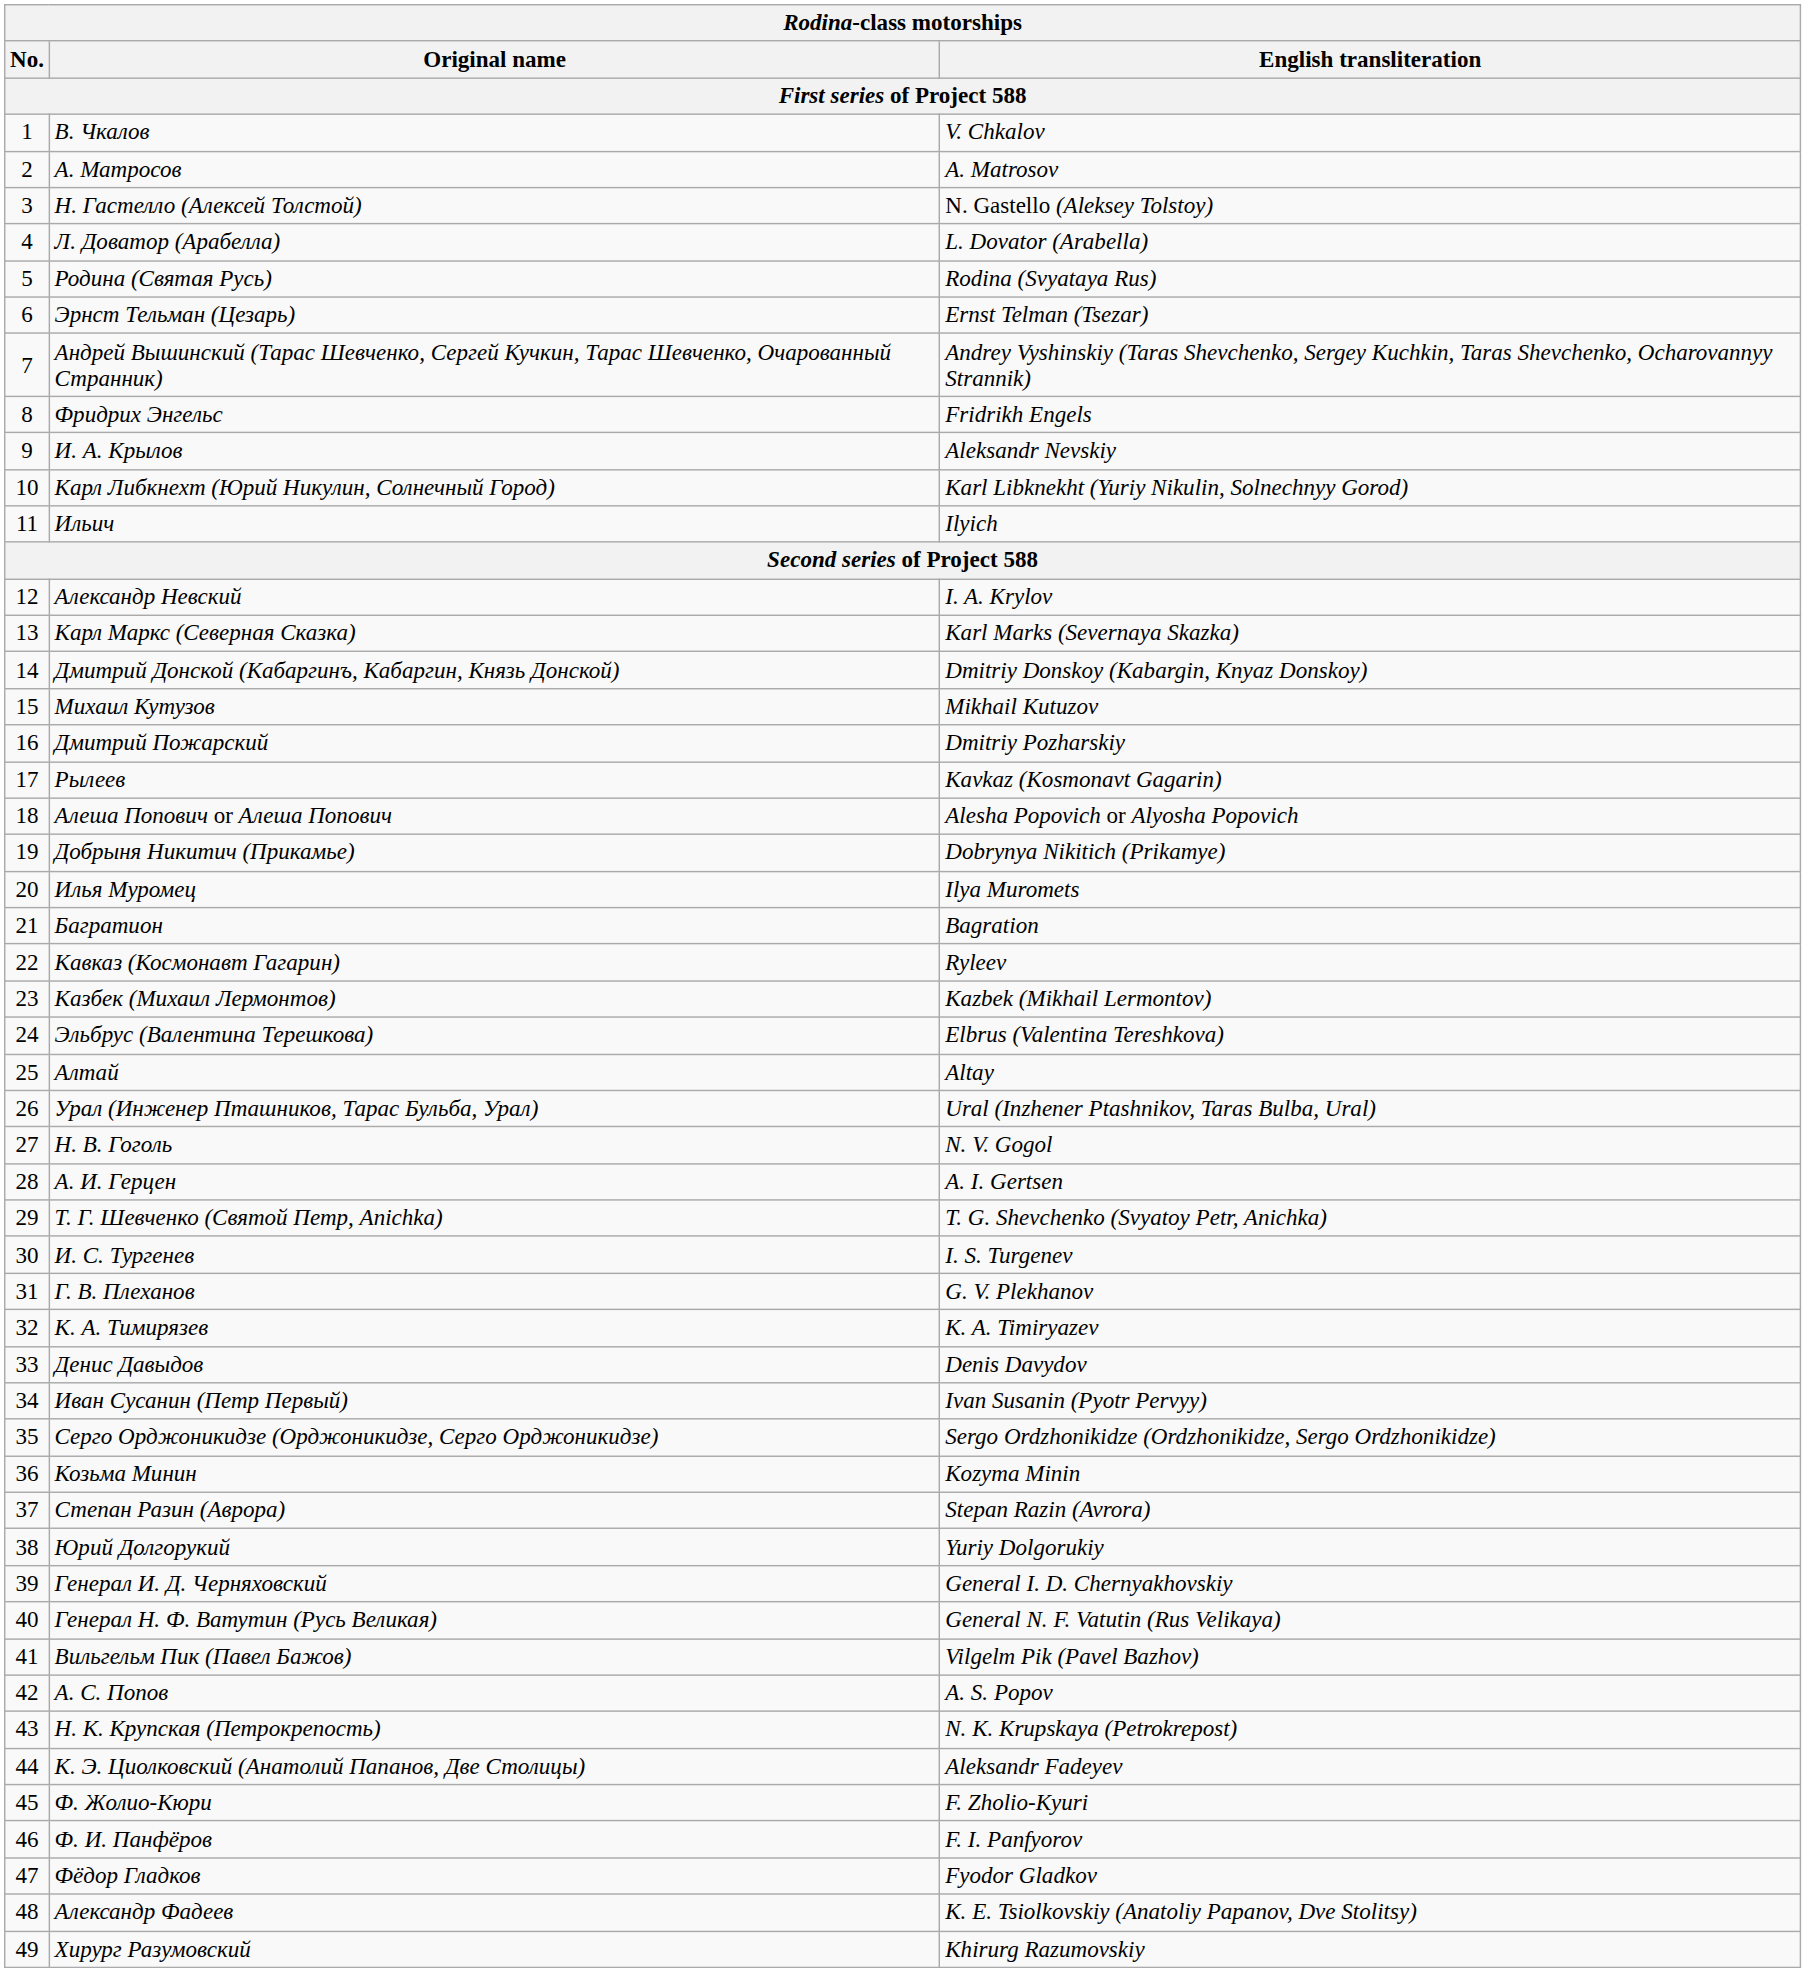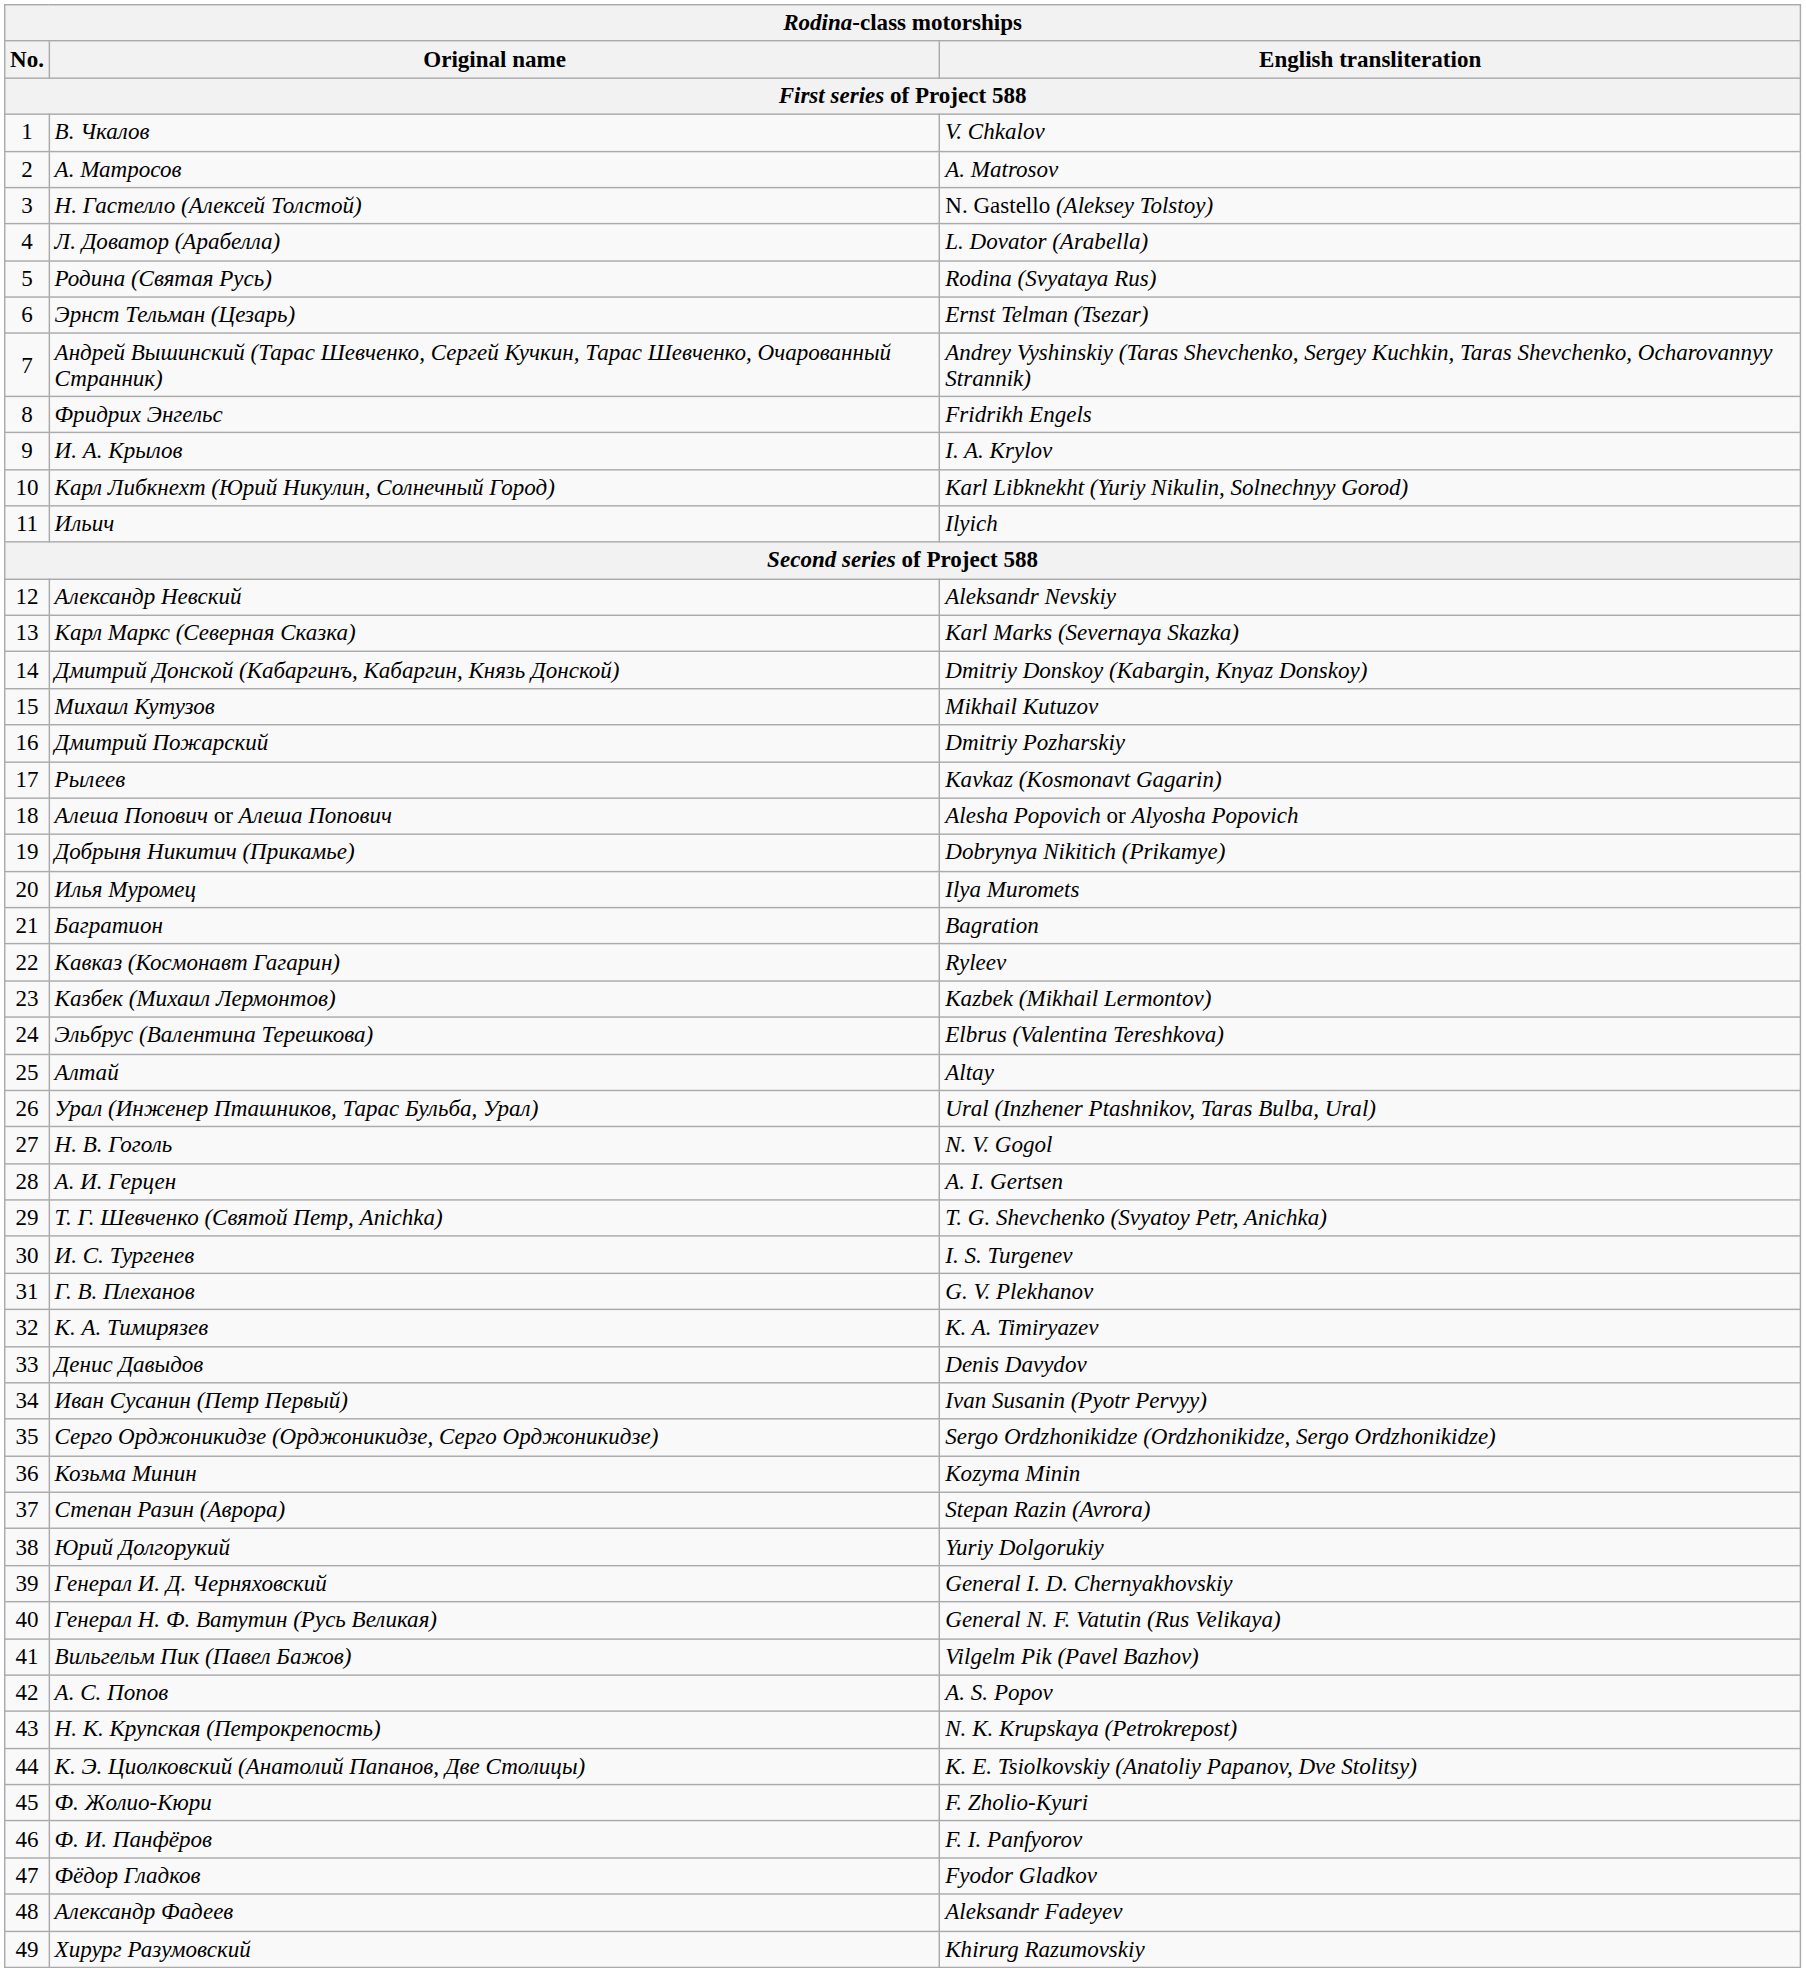И. А. Крылов | English transliteration: Aleksandr Nevskiy -> I. A. Krylov
Александр Невский | English transliteration: I. A. Krylov -> Aleksandr Nevskiy
К. Э. Циолковский (Анатолий Папанов, Две Столицы) | English transliteration: Aleksandr Fadeyev -> K. E. Tsiolkovskiy (Anatoliy Papanov, Dve Stolitsy)
Александр Фадеев | English transliteration: K. E. Tsiolkovskiy (Anatoliy Papanov, Dve Stolitsy) -> Aleksandr Fadeyev
